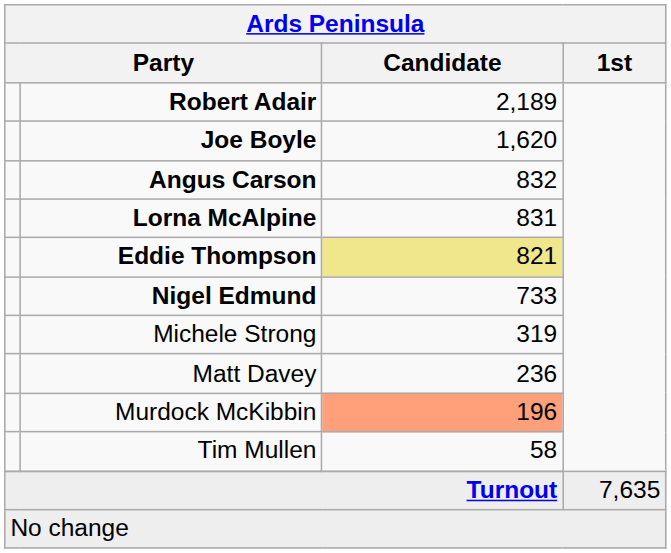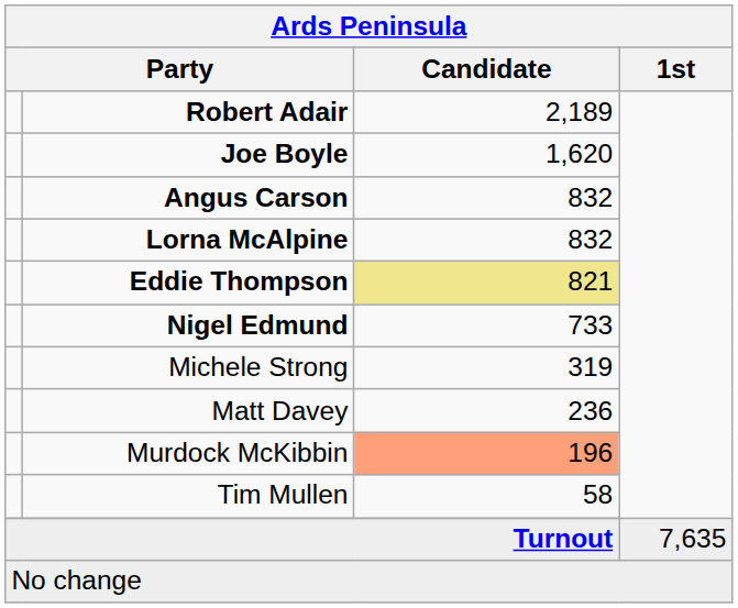Lorna McAlpine | Candidate: 831 -> 832
